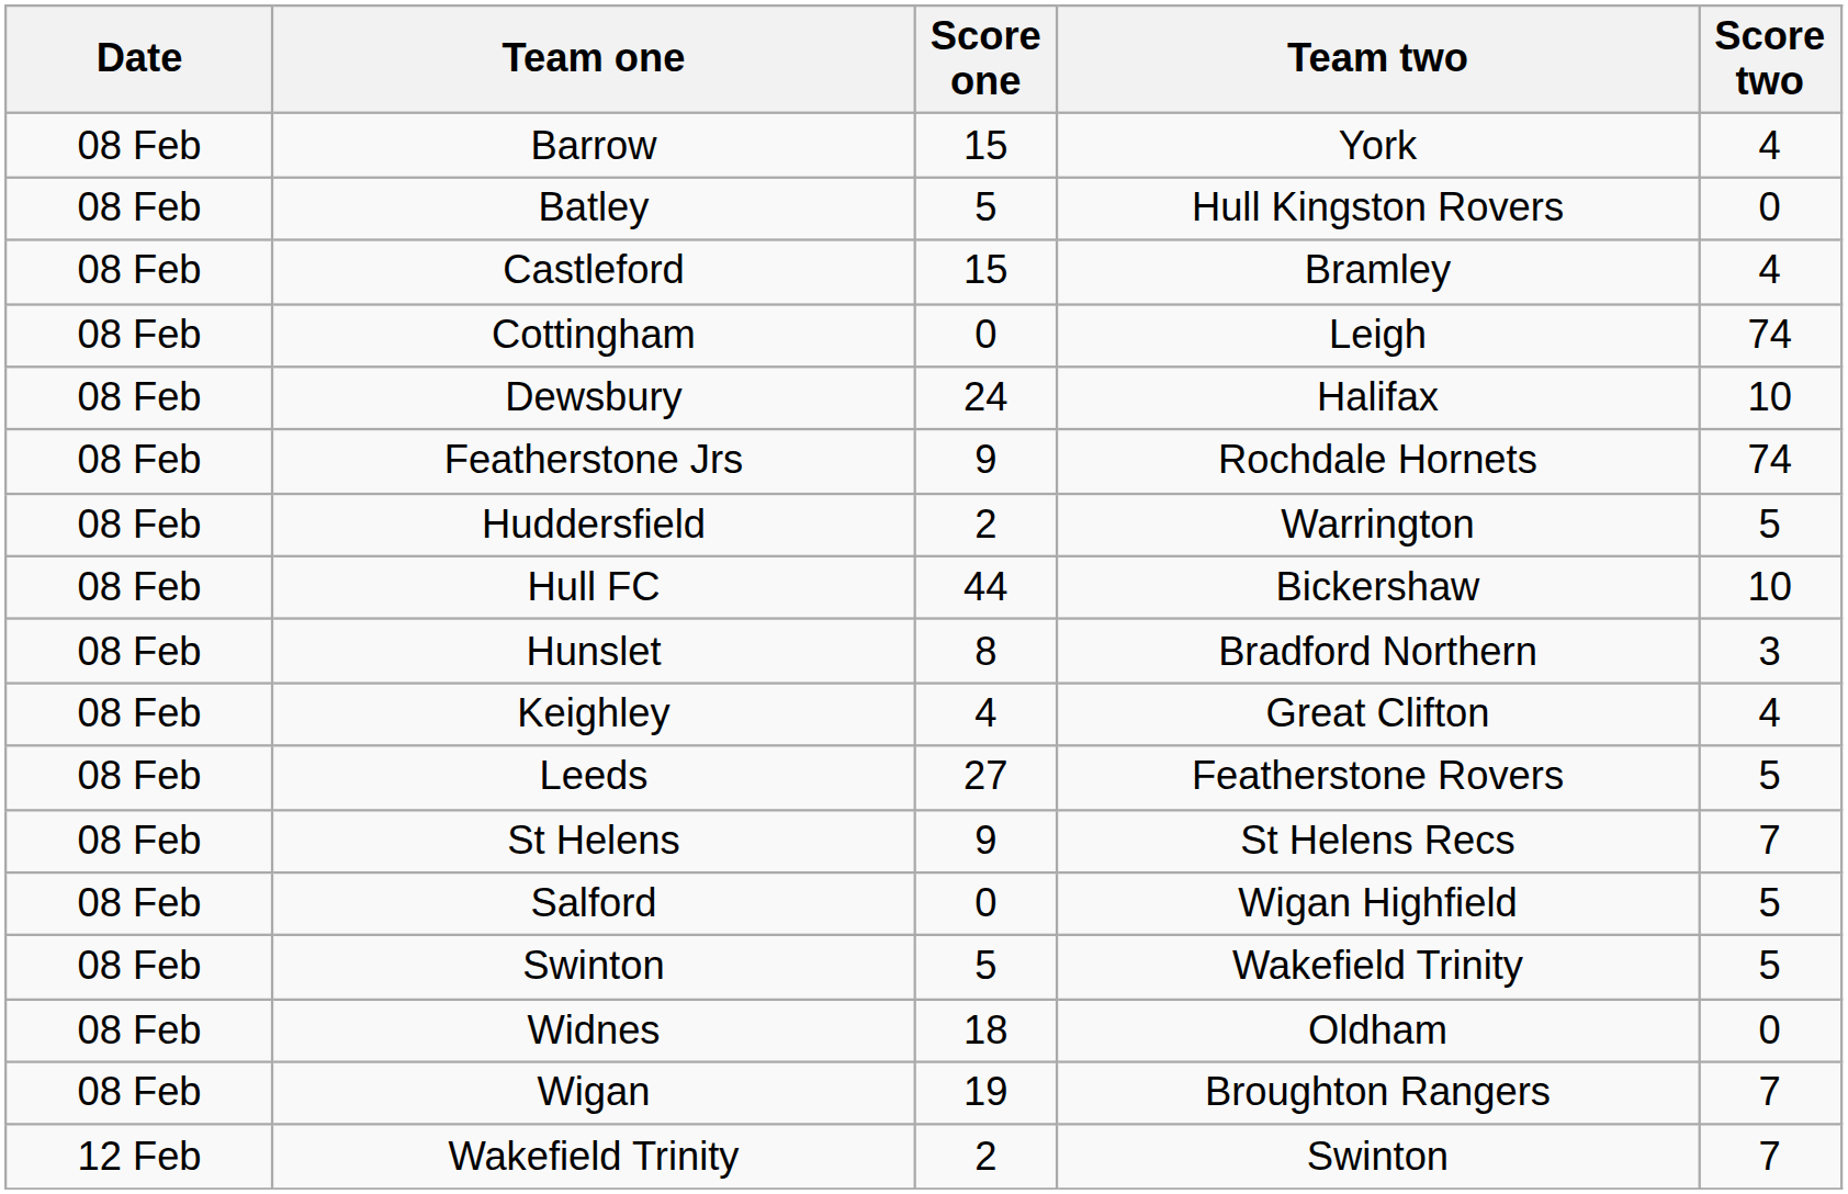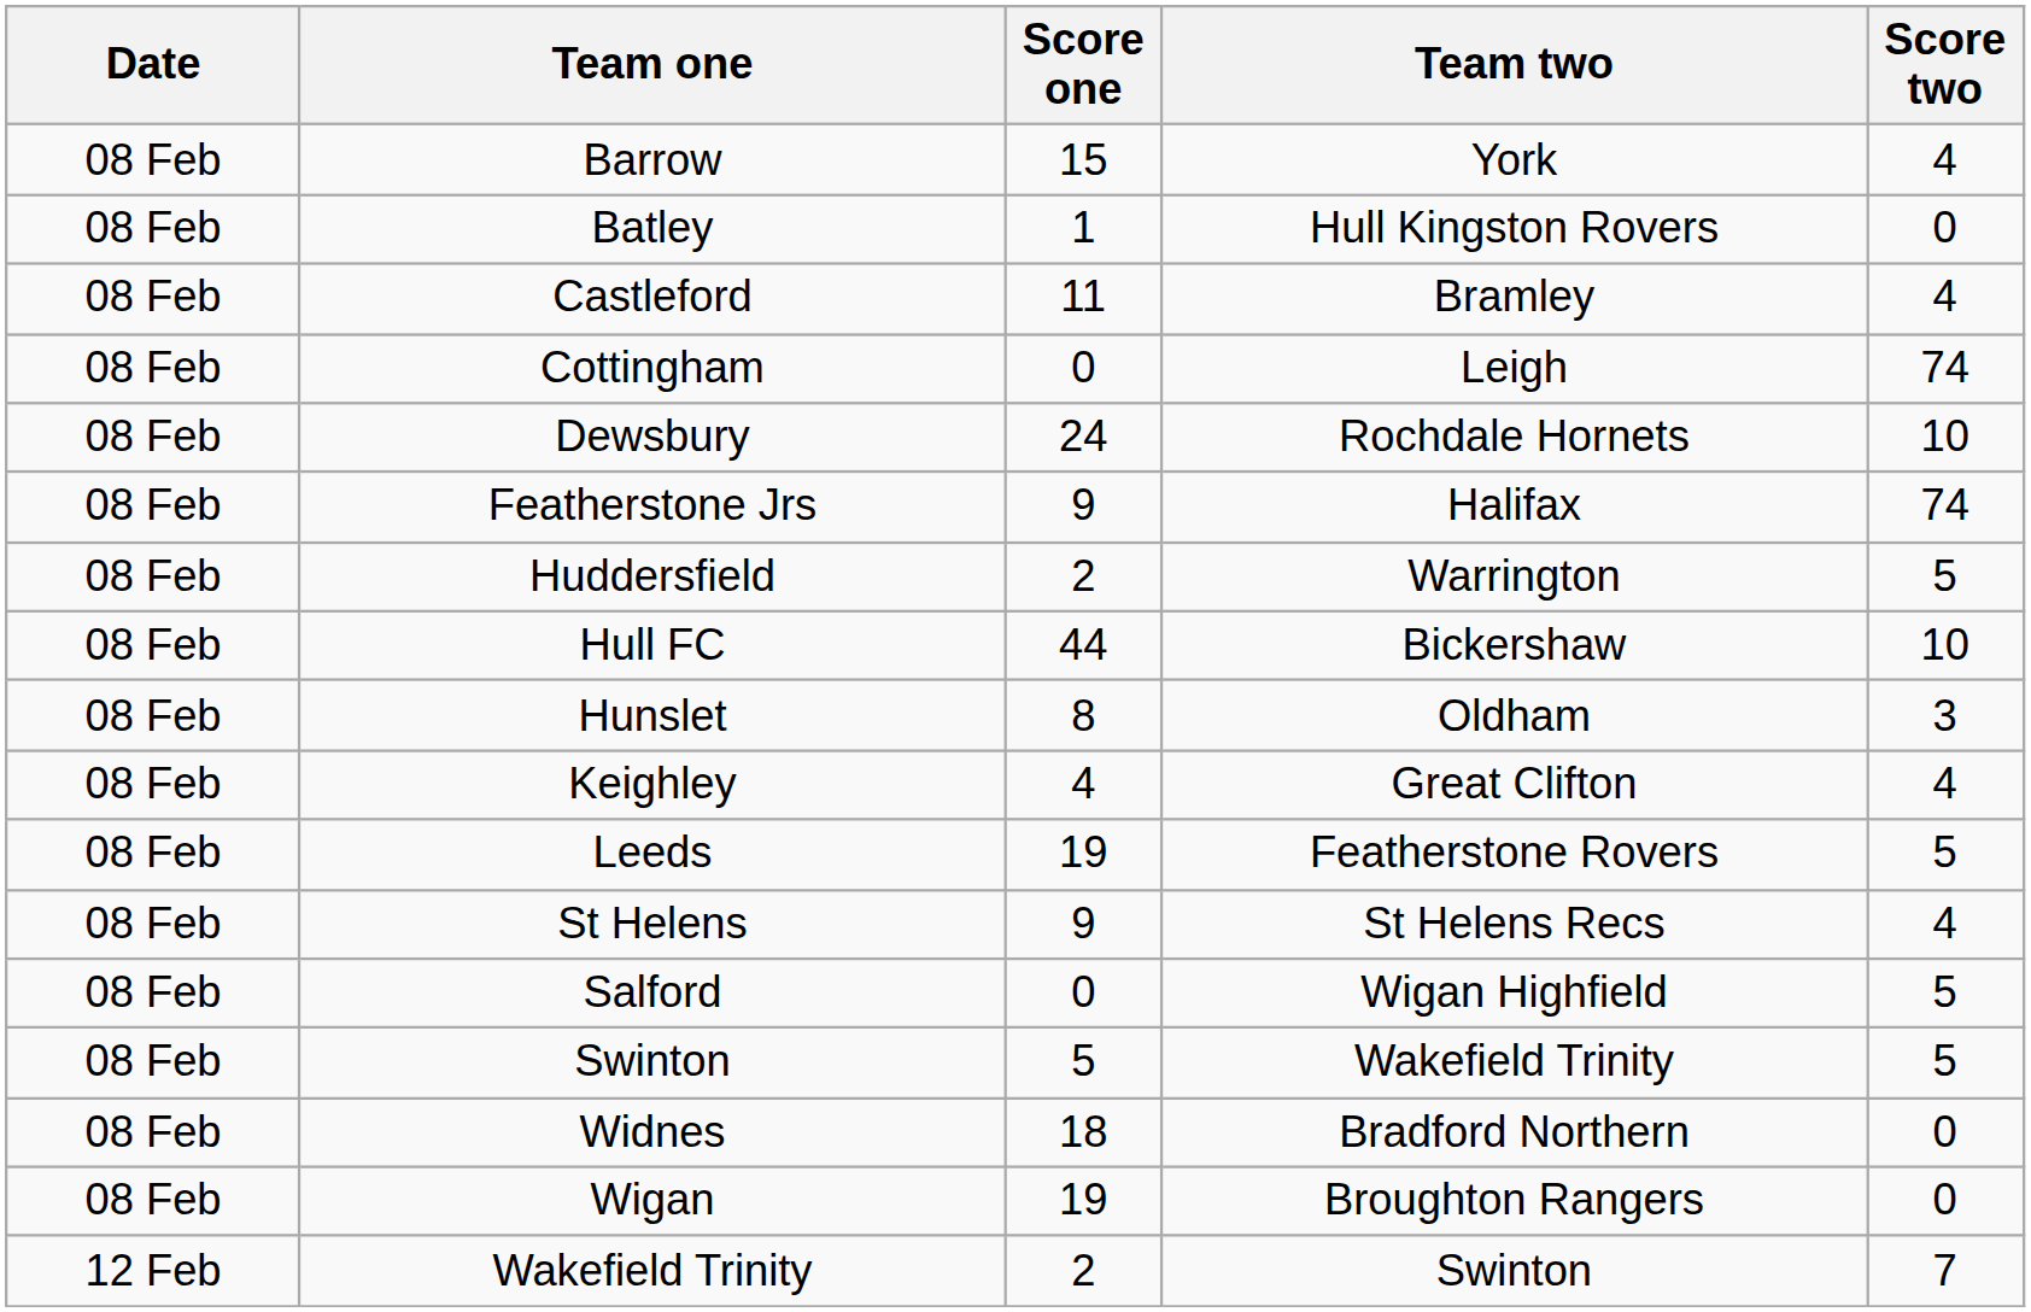Batley | Score one: 5 -> 1
Castleford | Score one: 15 -> 11
Dewsbury | Team two: Halifax -> Rochdale Hornets
Featherstone Jrs | Team two: Rochdale Hornets -> Halifax
Hunslet | Team two: Bradford Northern -> Oldham
Leeds | Score one: 27 -> 19
St Helens | Score two: 7 -> 4
Widnes | Team two: Oldham -> Bradford Northern
Wigan | Score two: 7 -> 0
